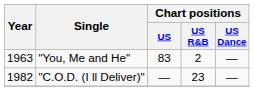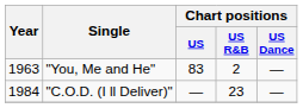"C.O.D. (I ll Deliver)" | Year: 1982 -> 1984
